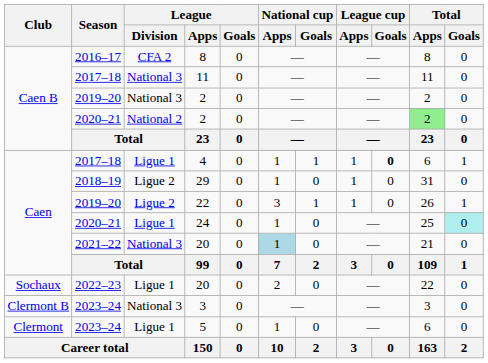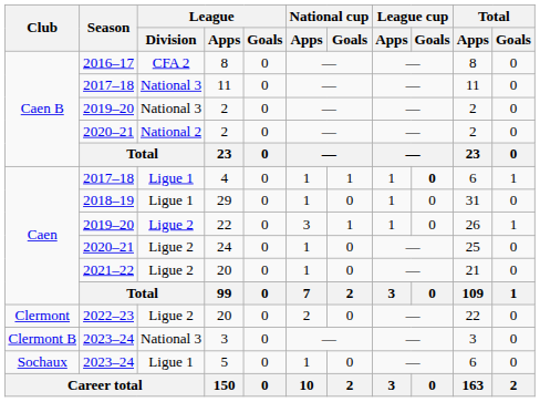2020–21 / 2 | Total / Apps: lightgreen background -> no background
29 | League / Division: Ligue 2 -> Ligue 1
24 | League / Division: Ligue 1 -> Ligue 2
24 | Total / Goals: paleturquoise background -> no background
2021–22 / 20 | League / Division: National 3 -> Ligue 2
2021–22 / 20 | National cup / Apps: lightblue background -> no background
2022–23 / 20 | Club: Sochaux -> Clermont
2022–23 / 20 | League / Division: Ligue 1 -> Ligue 2
5 | Club: Clermont -> Sochaux
